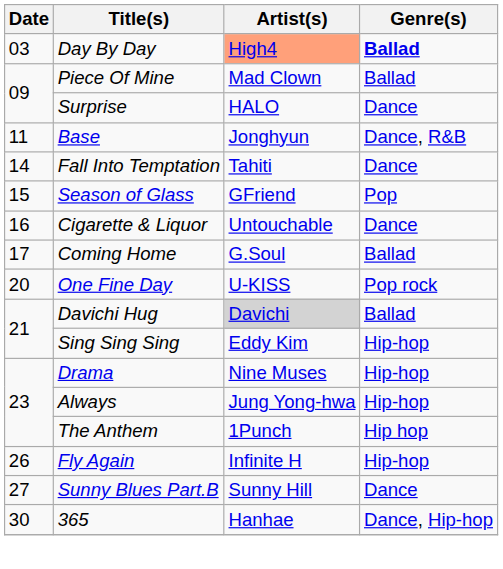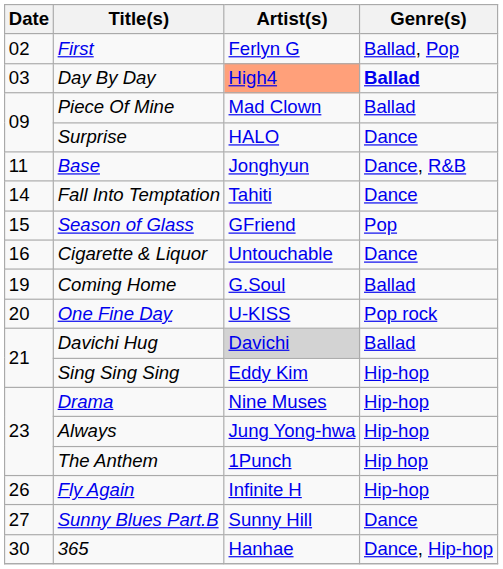+ row: 02 | First | Ferlyn G | Ballad, Pop
Coming Home | Date: 17 -> 19
